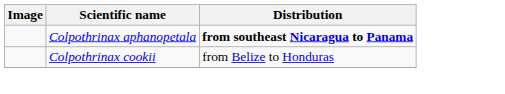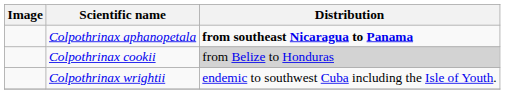Colpothrinax cookii | Distribution: no background -> lightgrey background
+ row: Colpothrinax wrightii | endemic to southwest Cuba including the Isle of Youth.
